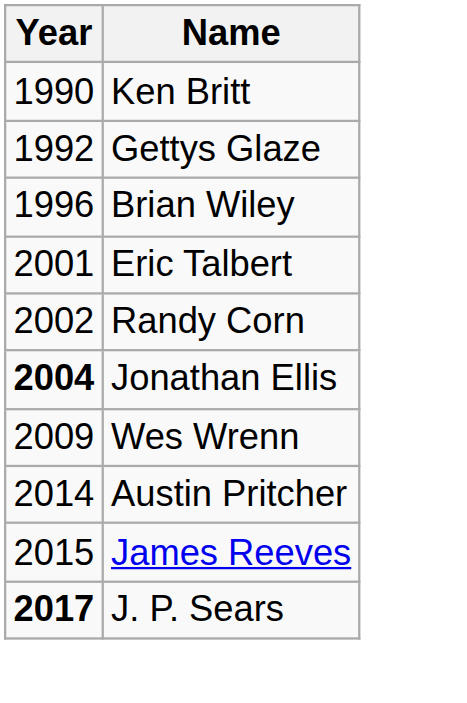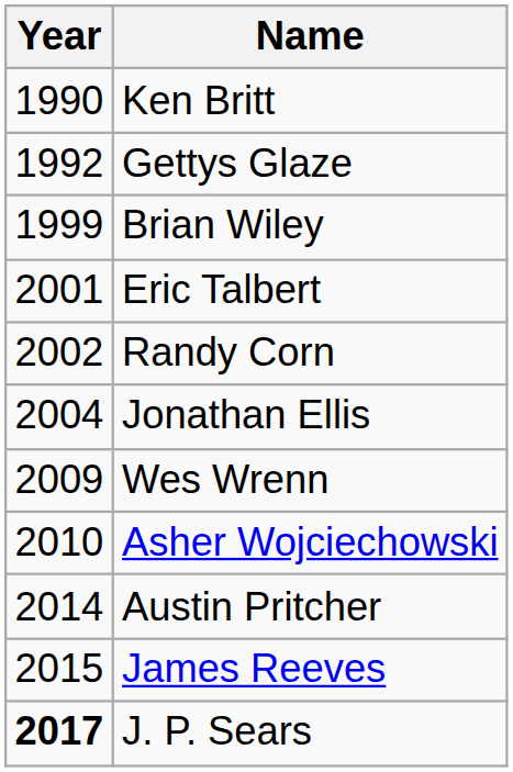Brian Wiley | Year: 1996 -> 1999
Jonathan Ellis | Year: bold -> normal
+ row: 2010 | Asher Wojciechowski
